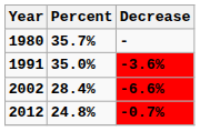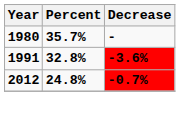1991 | Percent: 35.0% -> 32.8%
- row: 2002 | 28.4% | -6.6%
